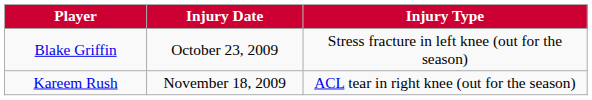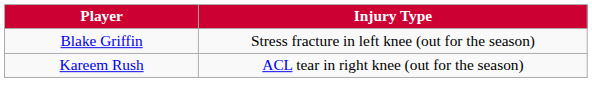- column: Injury Date | October 23, 2009 | November 18, 2009
